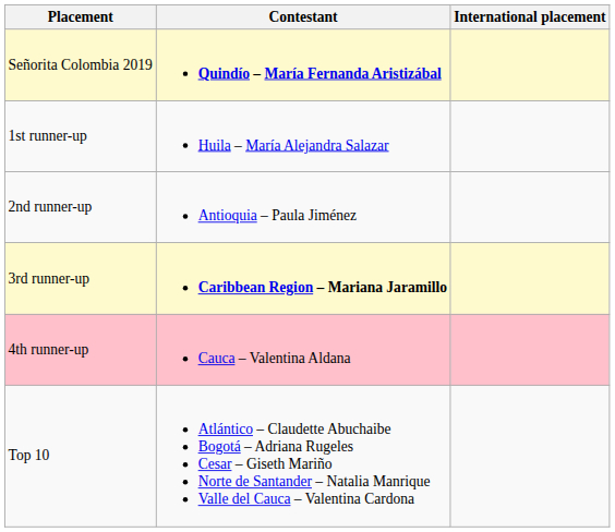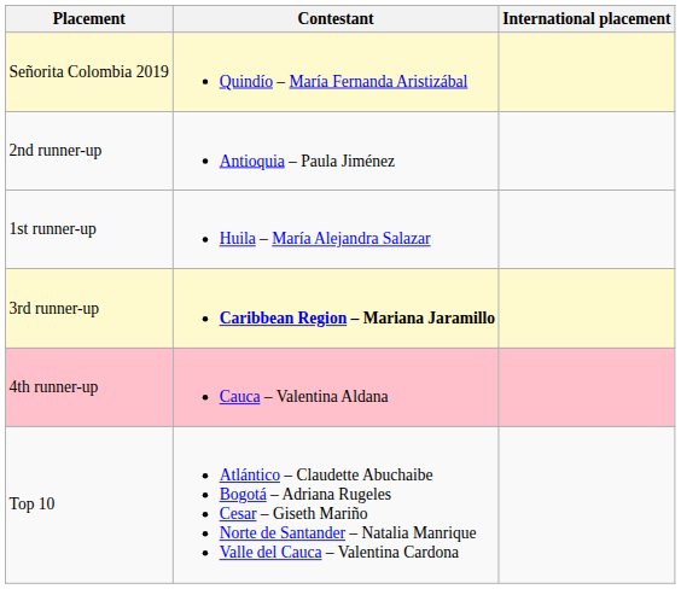Señorita Colombia 2019 | Contestant: bold -> normal
rows swapped: 1st runner-up <-> 2nd runner-up
